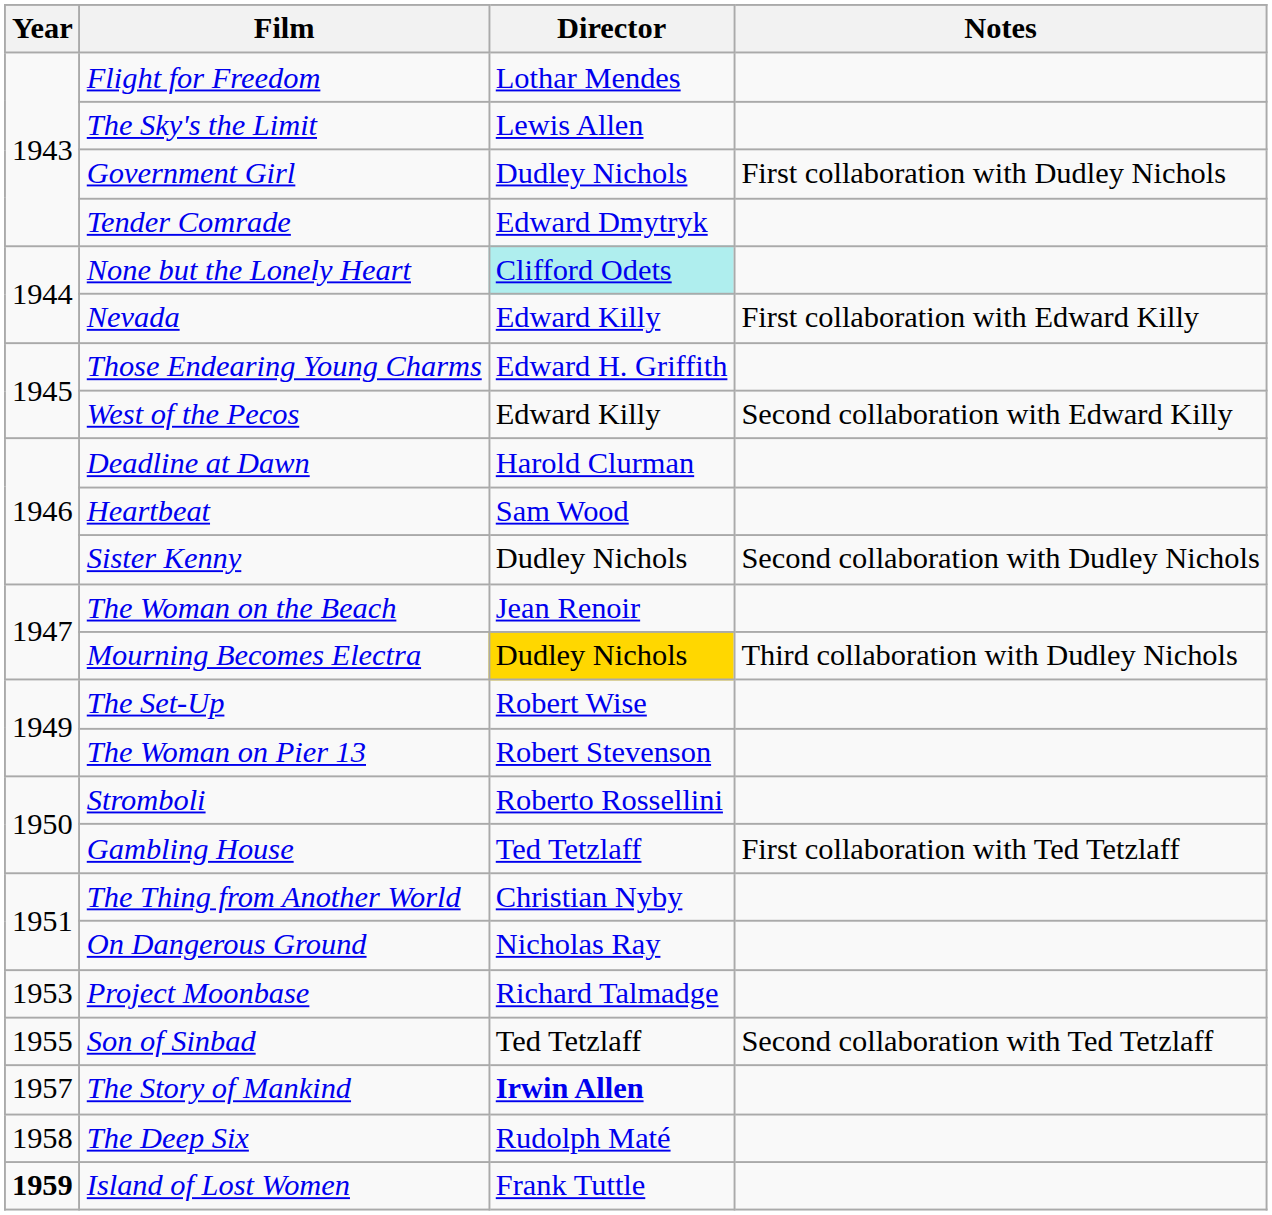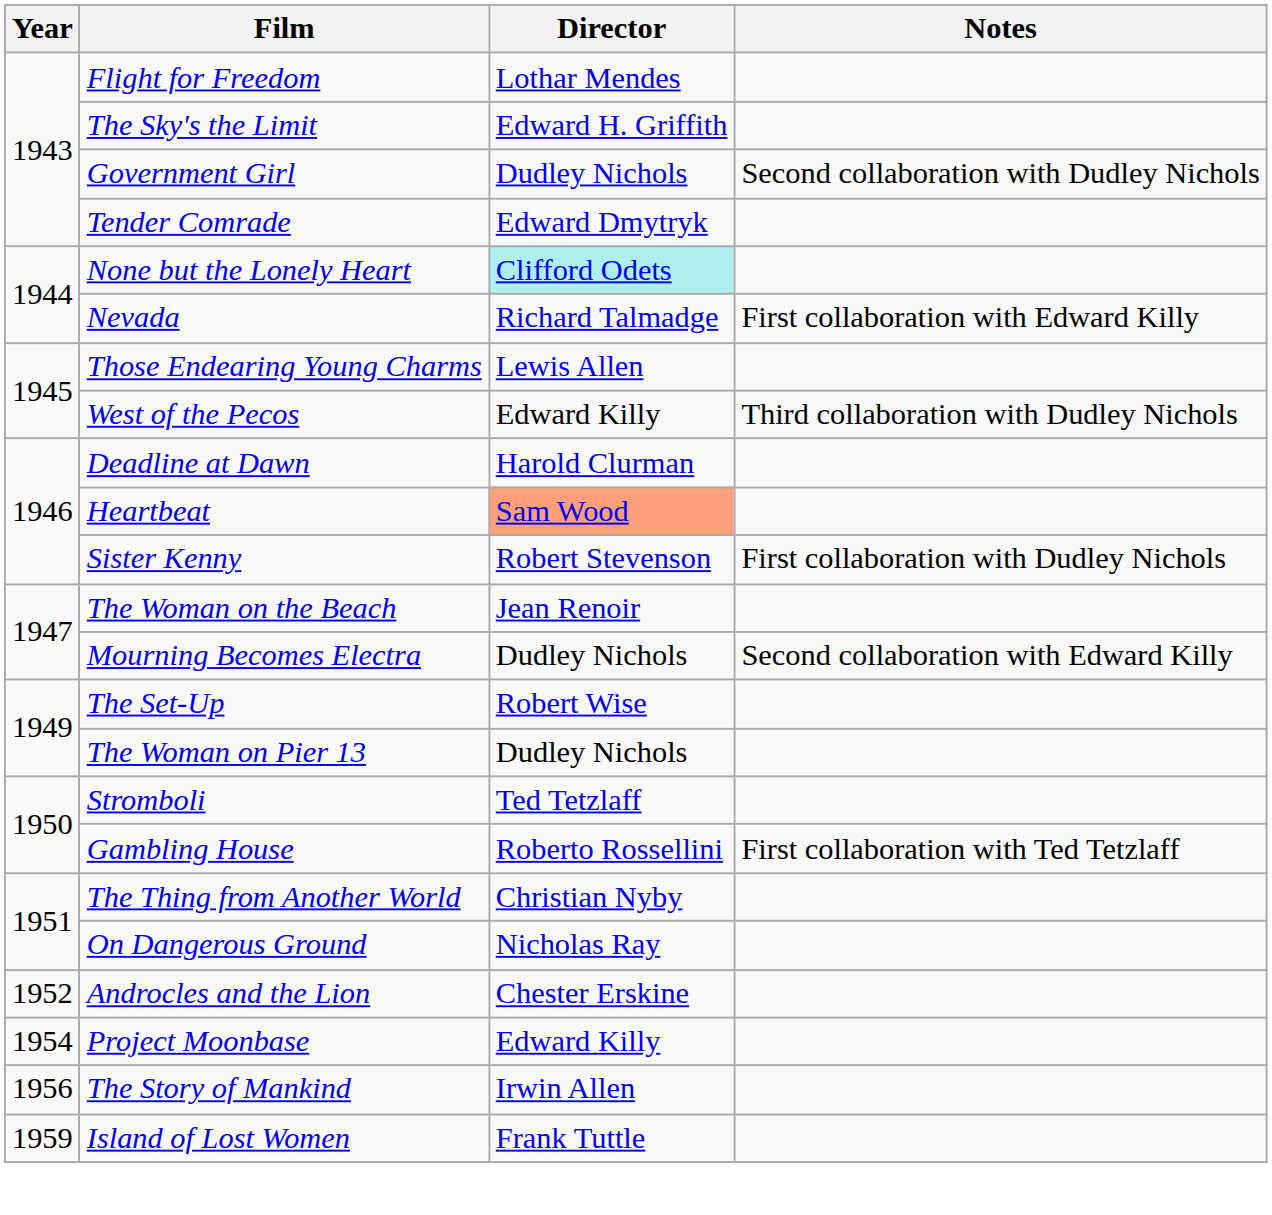The Sky's the Limit | Director: Lewis Allen -> Edward H. Griffith
Government Girl | Notes: First collaboration with Dudley Nichols -> Second collaboration with Dudley Nichols
Nevada | Director: Edward Killy -> Richard Talmadge
Those Endearing Young Charms | Director: Edward H. Griffith -> Lewis Allen
West of the Pecos | Notes: Second collaboration with Edward Killy -> Third collaboration with Dudley Nichols
Heartbeat | Director: no background -> lightsalmon background
Sister Kenny | Director: Dudley Nichols -> Robert Stevenson
Sister Kenny | Notes: Second collaboration with Dudley Nichols -> First collaboration with Dudley Nichols
Mourning Becomes Electra | Director: gold background -> no background
Mourning Becomes Electra | Notes: Third collaboration with Dudley Nichols -> Second collaboration with Edward Killy
The Woman on Pier 13 | Director: Robert Stevenson -> Dudley Nichols
Stromboli | Director: Roberto Rossellini -> Ted Tetzlaff
Gambling House | Director: Ted Tetzlaff -> Roberto Rossellini
+ row: 1952 | Androcles and the Lion | Chester Erskine
Project Moonbase | Year: 1953 -> 1954
Project Moonbase | Director: Richard Talmadge -> Edward Killy
- row: 1955 | Son of Sinbad | Ted Tetzlaff | Second collaboration with Ted Tetzlaff
The Story of Mankind | Year: 1957 -> 1956
The Story of Mankind | Director: bold -> normal
- row: 1958 | The Deep Six | Rudolph Maté
Island of Lost Women | Year: bold -> normal
